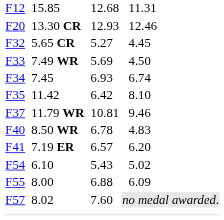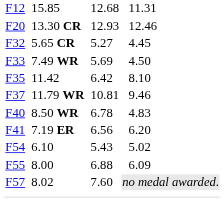- row: F34 | 7.45 | 6.93 | 6.74
F41 | column 5: 6.57 -> 6.56
